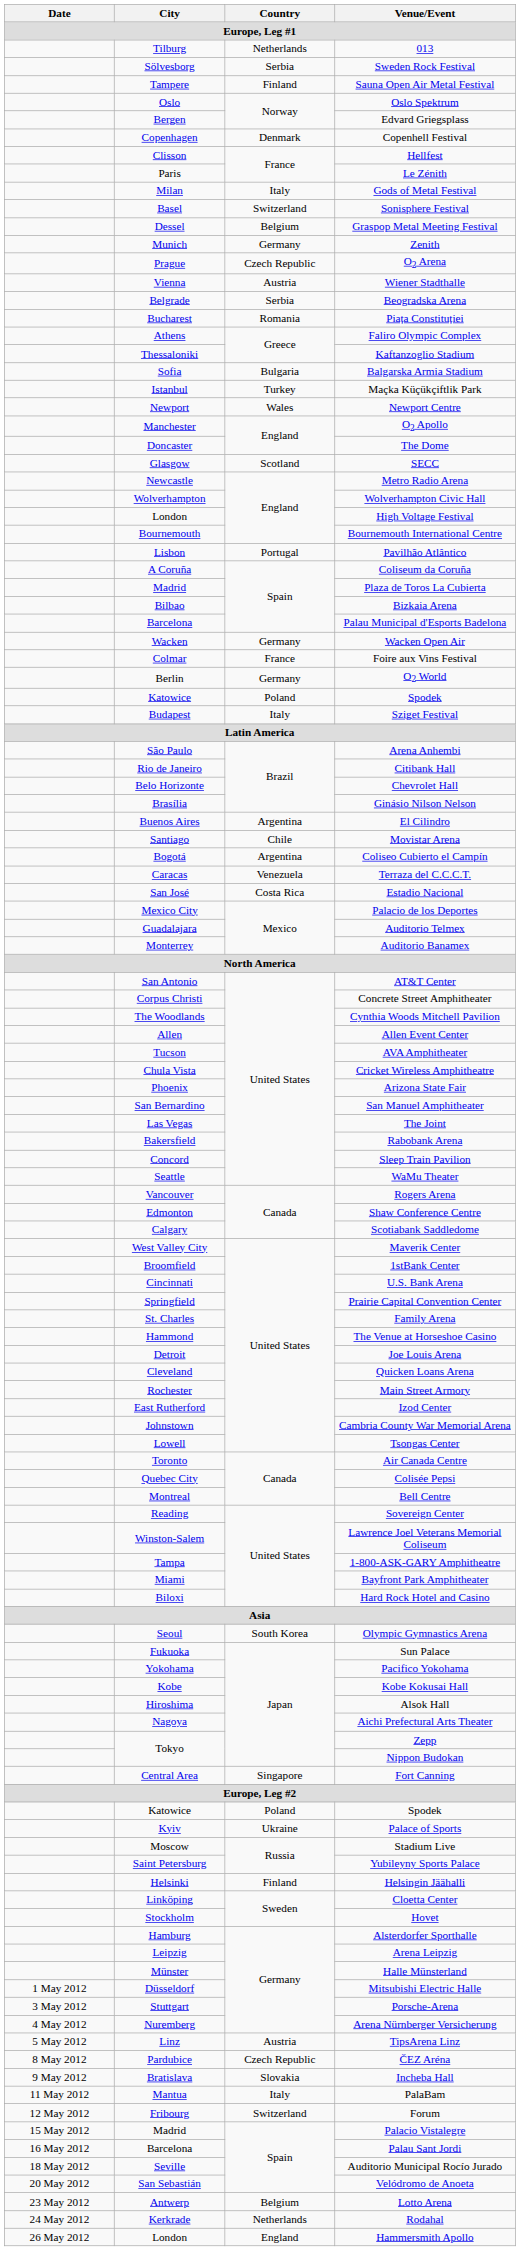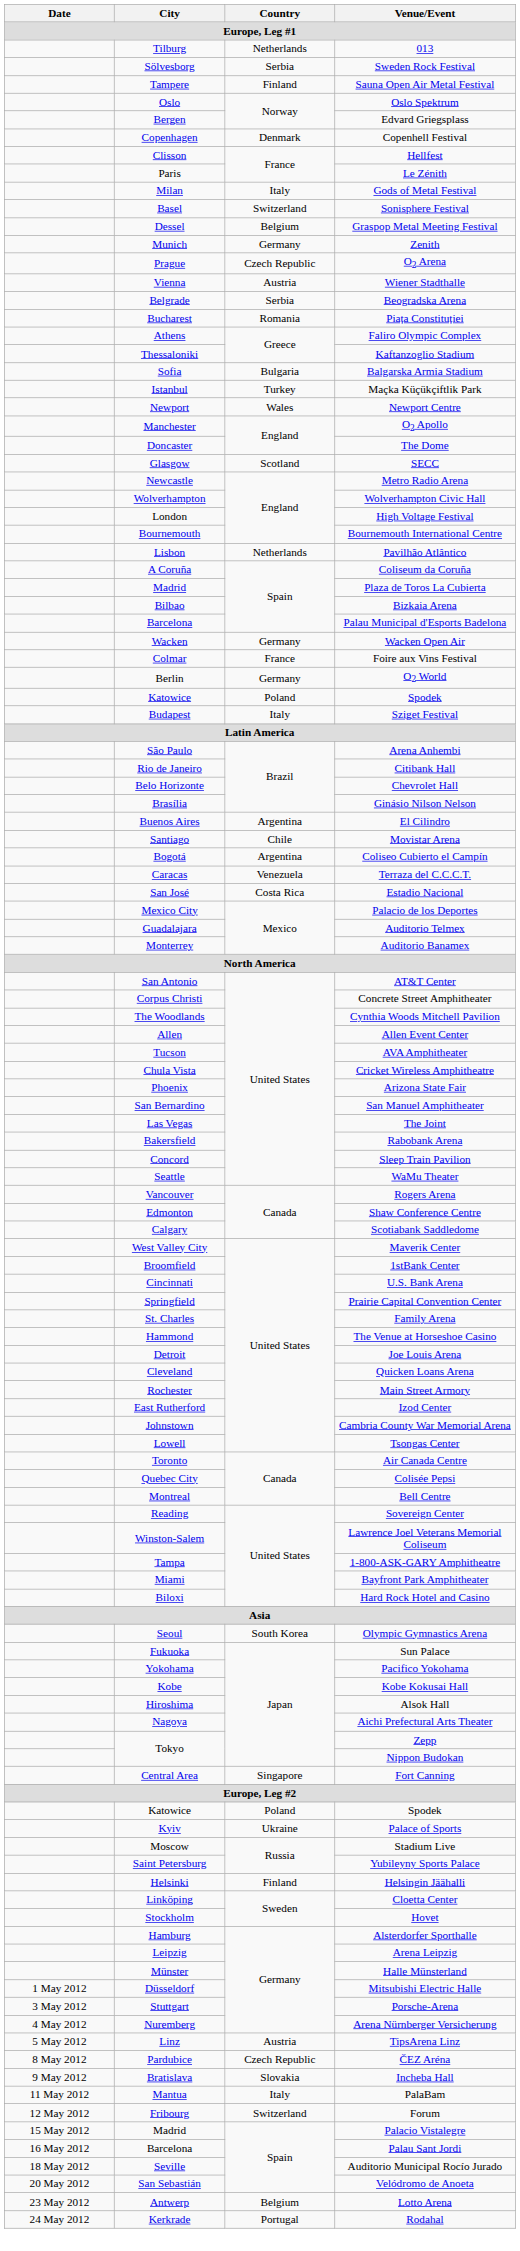Pavilhão Atlântico | Country: Portugal -> Netherlands
Rodahal | Country: Netherlands -> Portugal
- row: 26 May 2012 | London | England | Hammersmith Apollo
